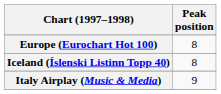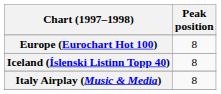Italy Airplay (Music & Media) | Peak position: 9 -> 8
